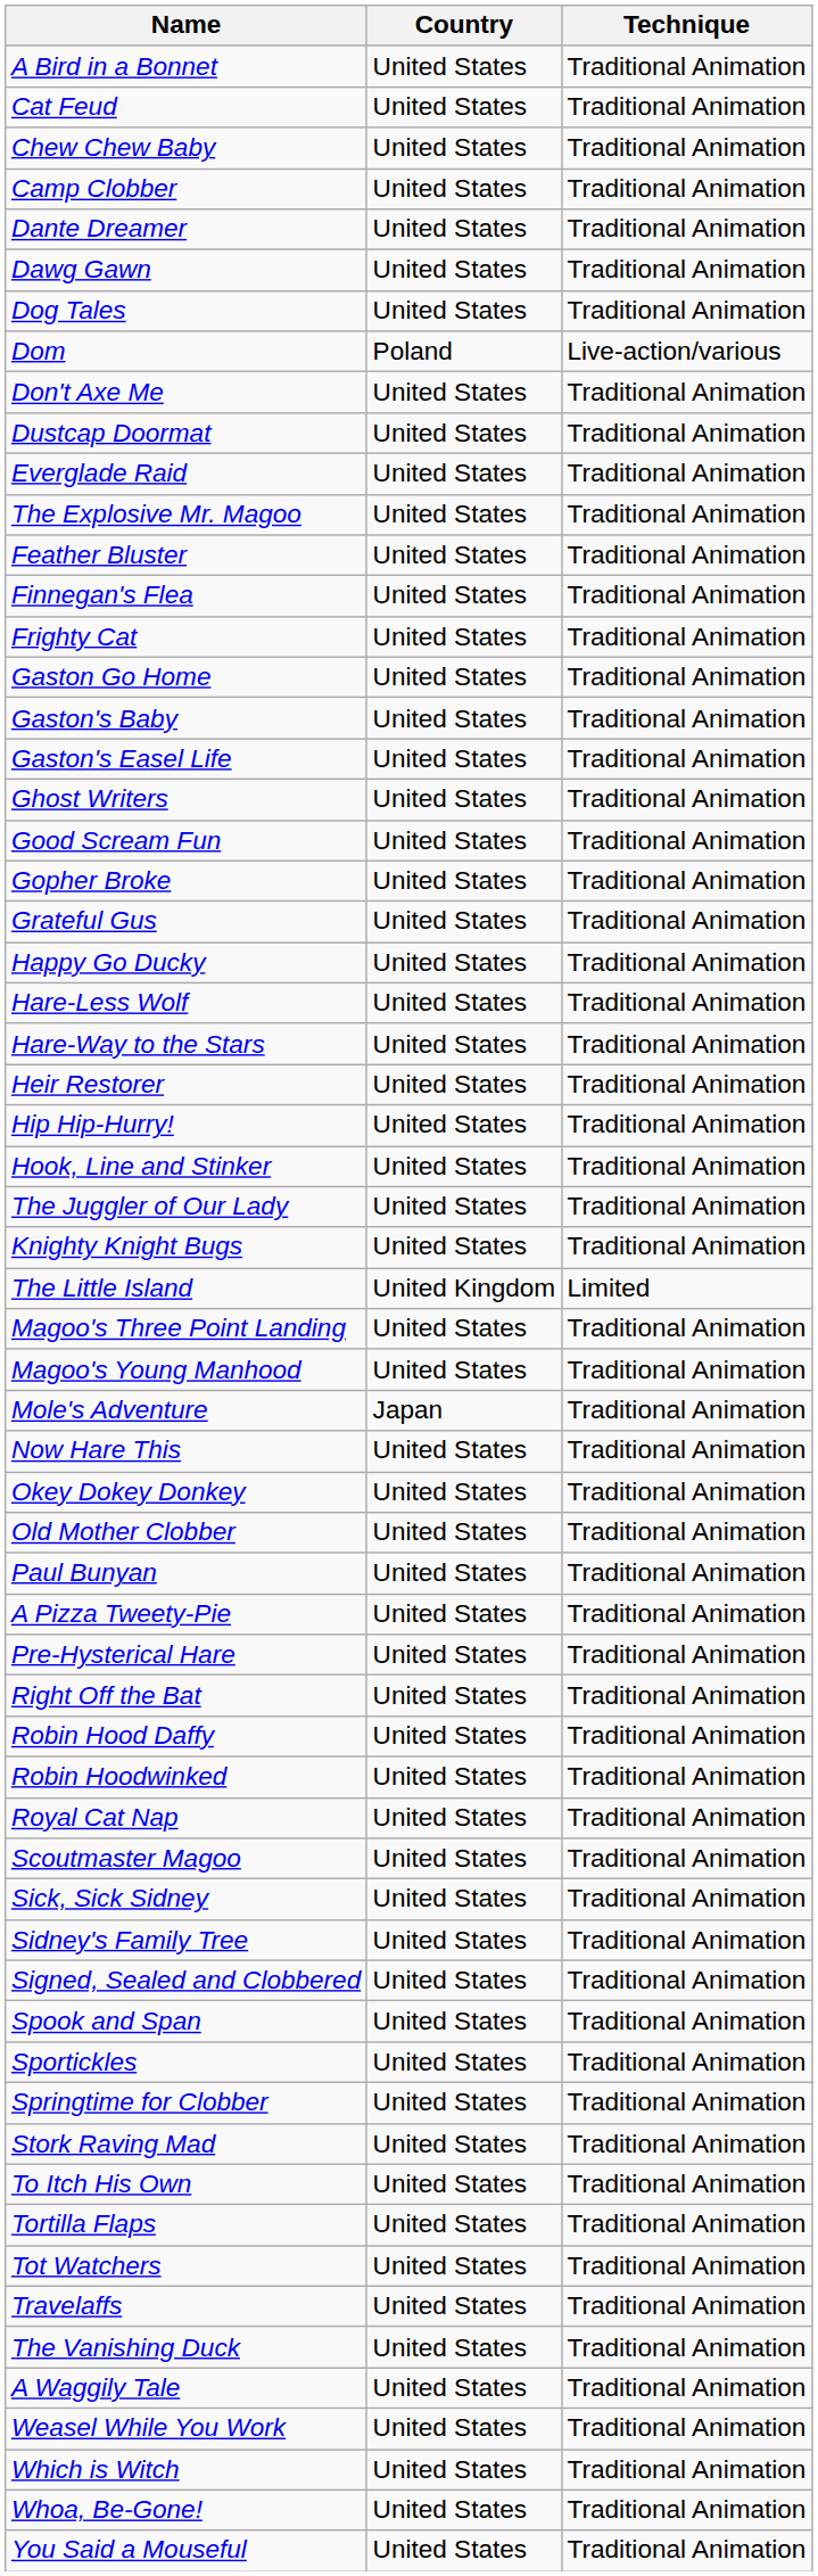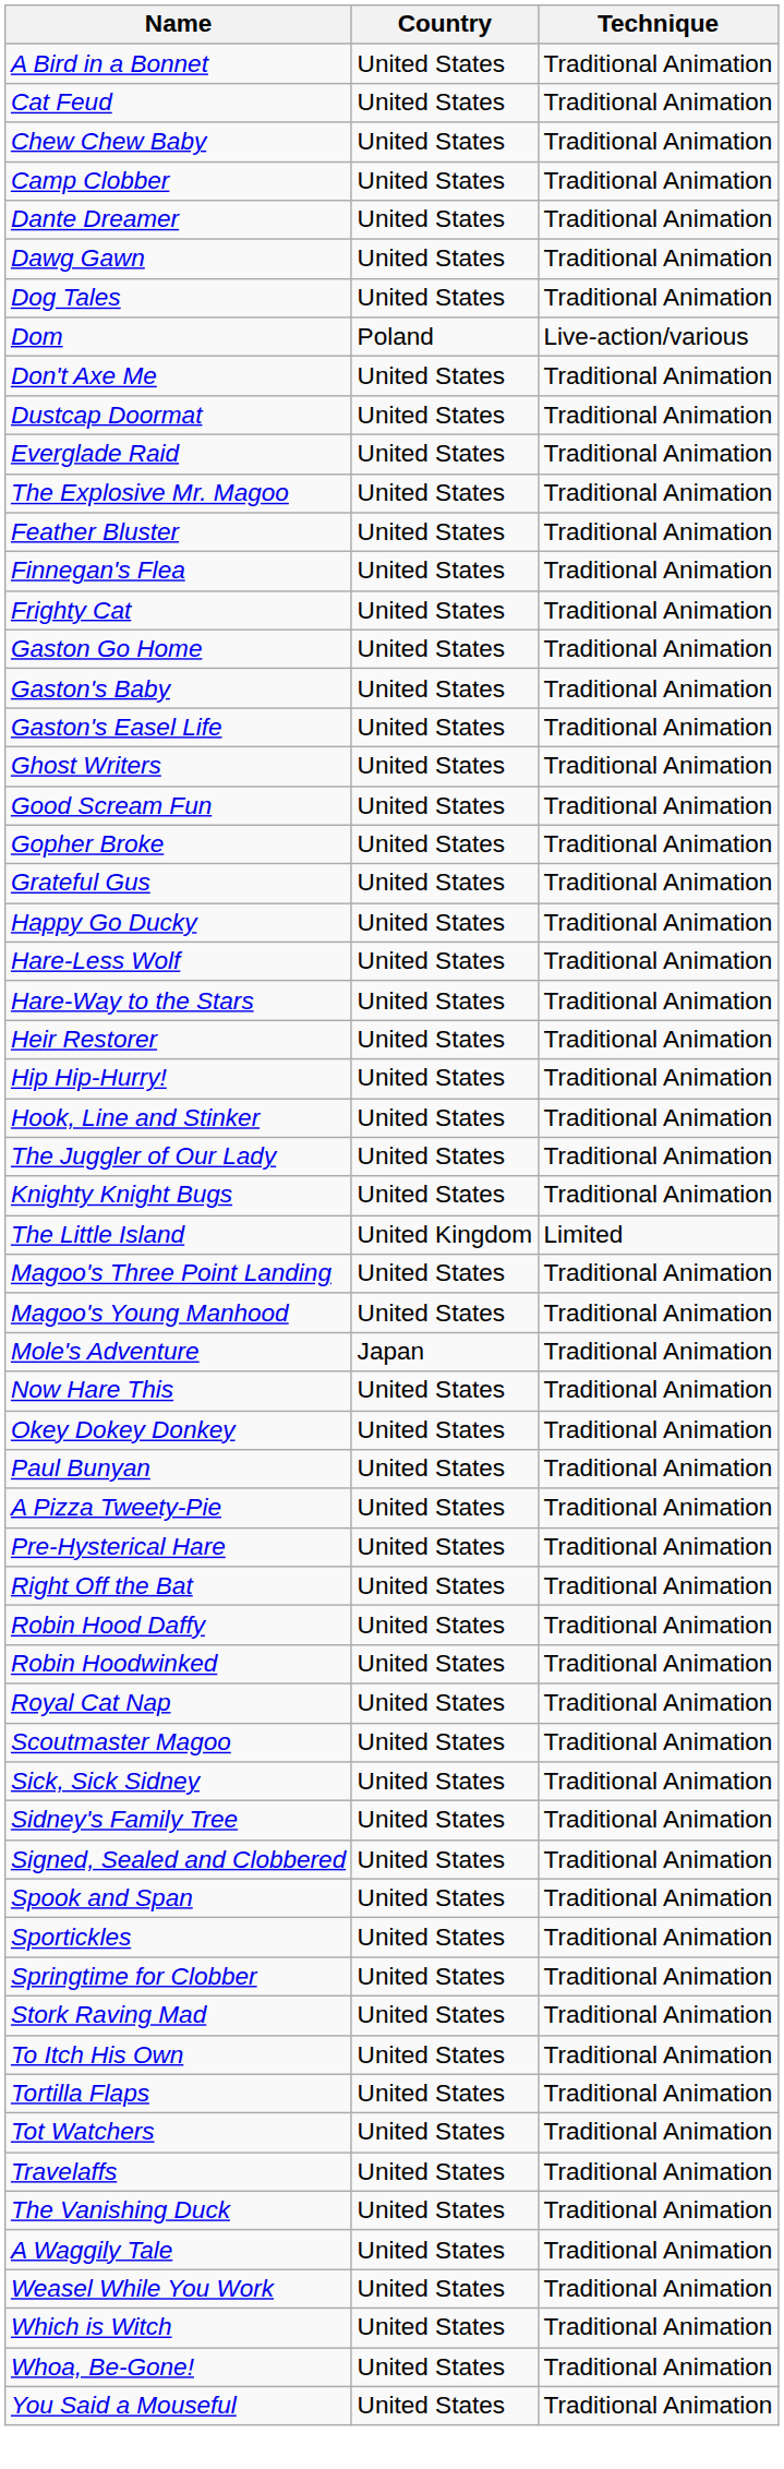- row: Old Mother Clobber | United States | Traditional Animation
